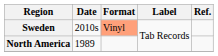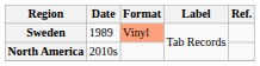Sweden | Date: 2010s -> 1989
North America | Date: 1989 -> 2010s
